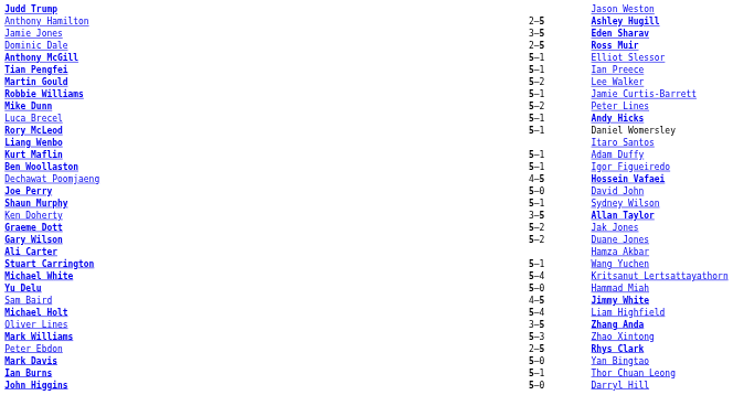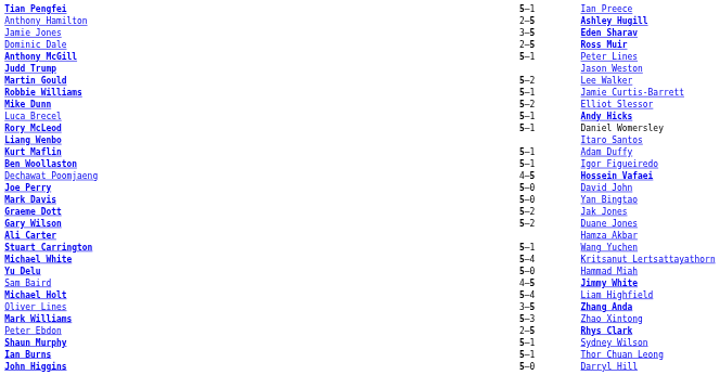rows swapped: Judd Trump <-> Tian Pengfei
Anthony McGill | column 3: Elliot Slessor -> Peter Lines
Mike Dunn | column 3: Peter Lines -> Elliot Slessor
rows swapped: Shaun Murphy <-> Mark Davis
- row: Ken Doherty | 3–5 | Allan Taylor
